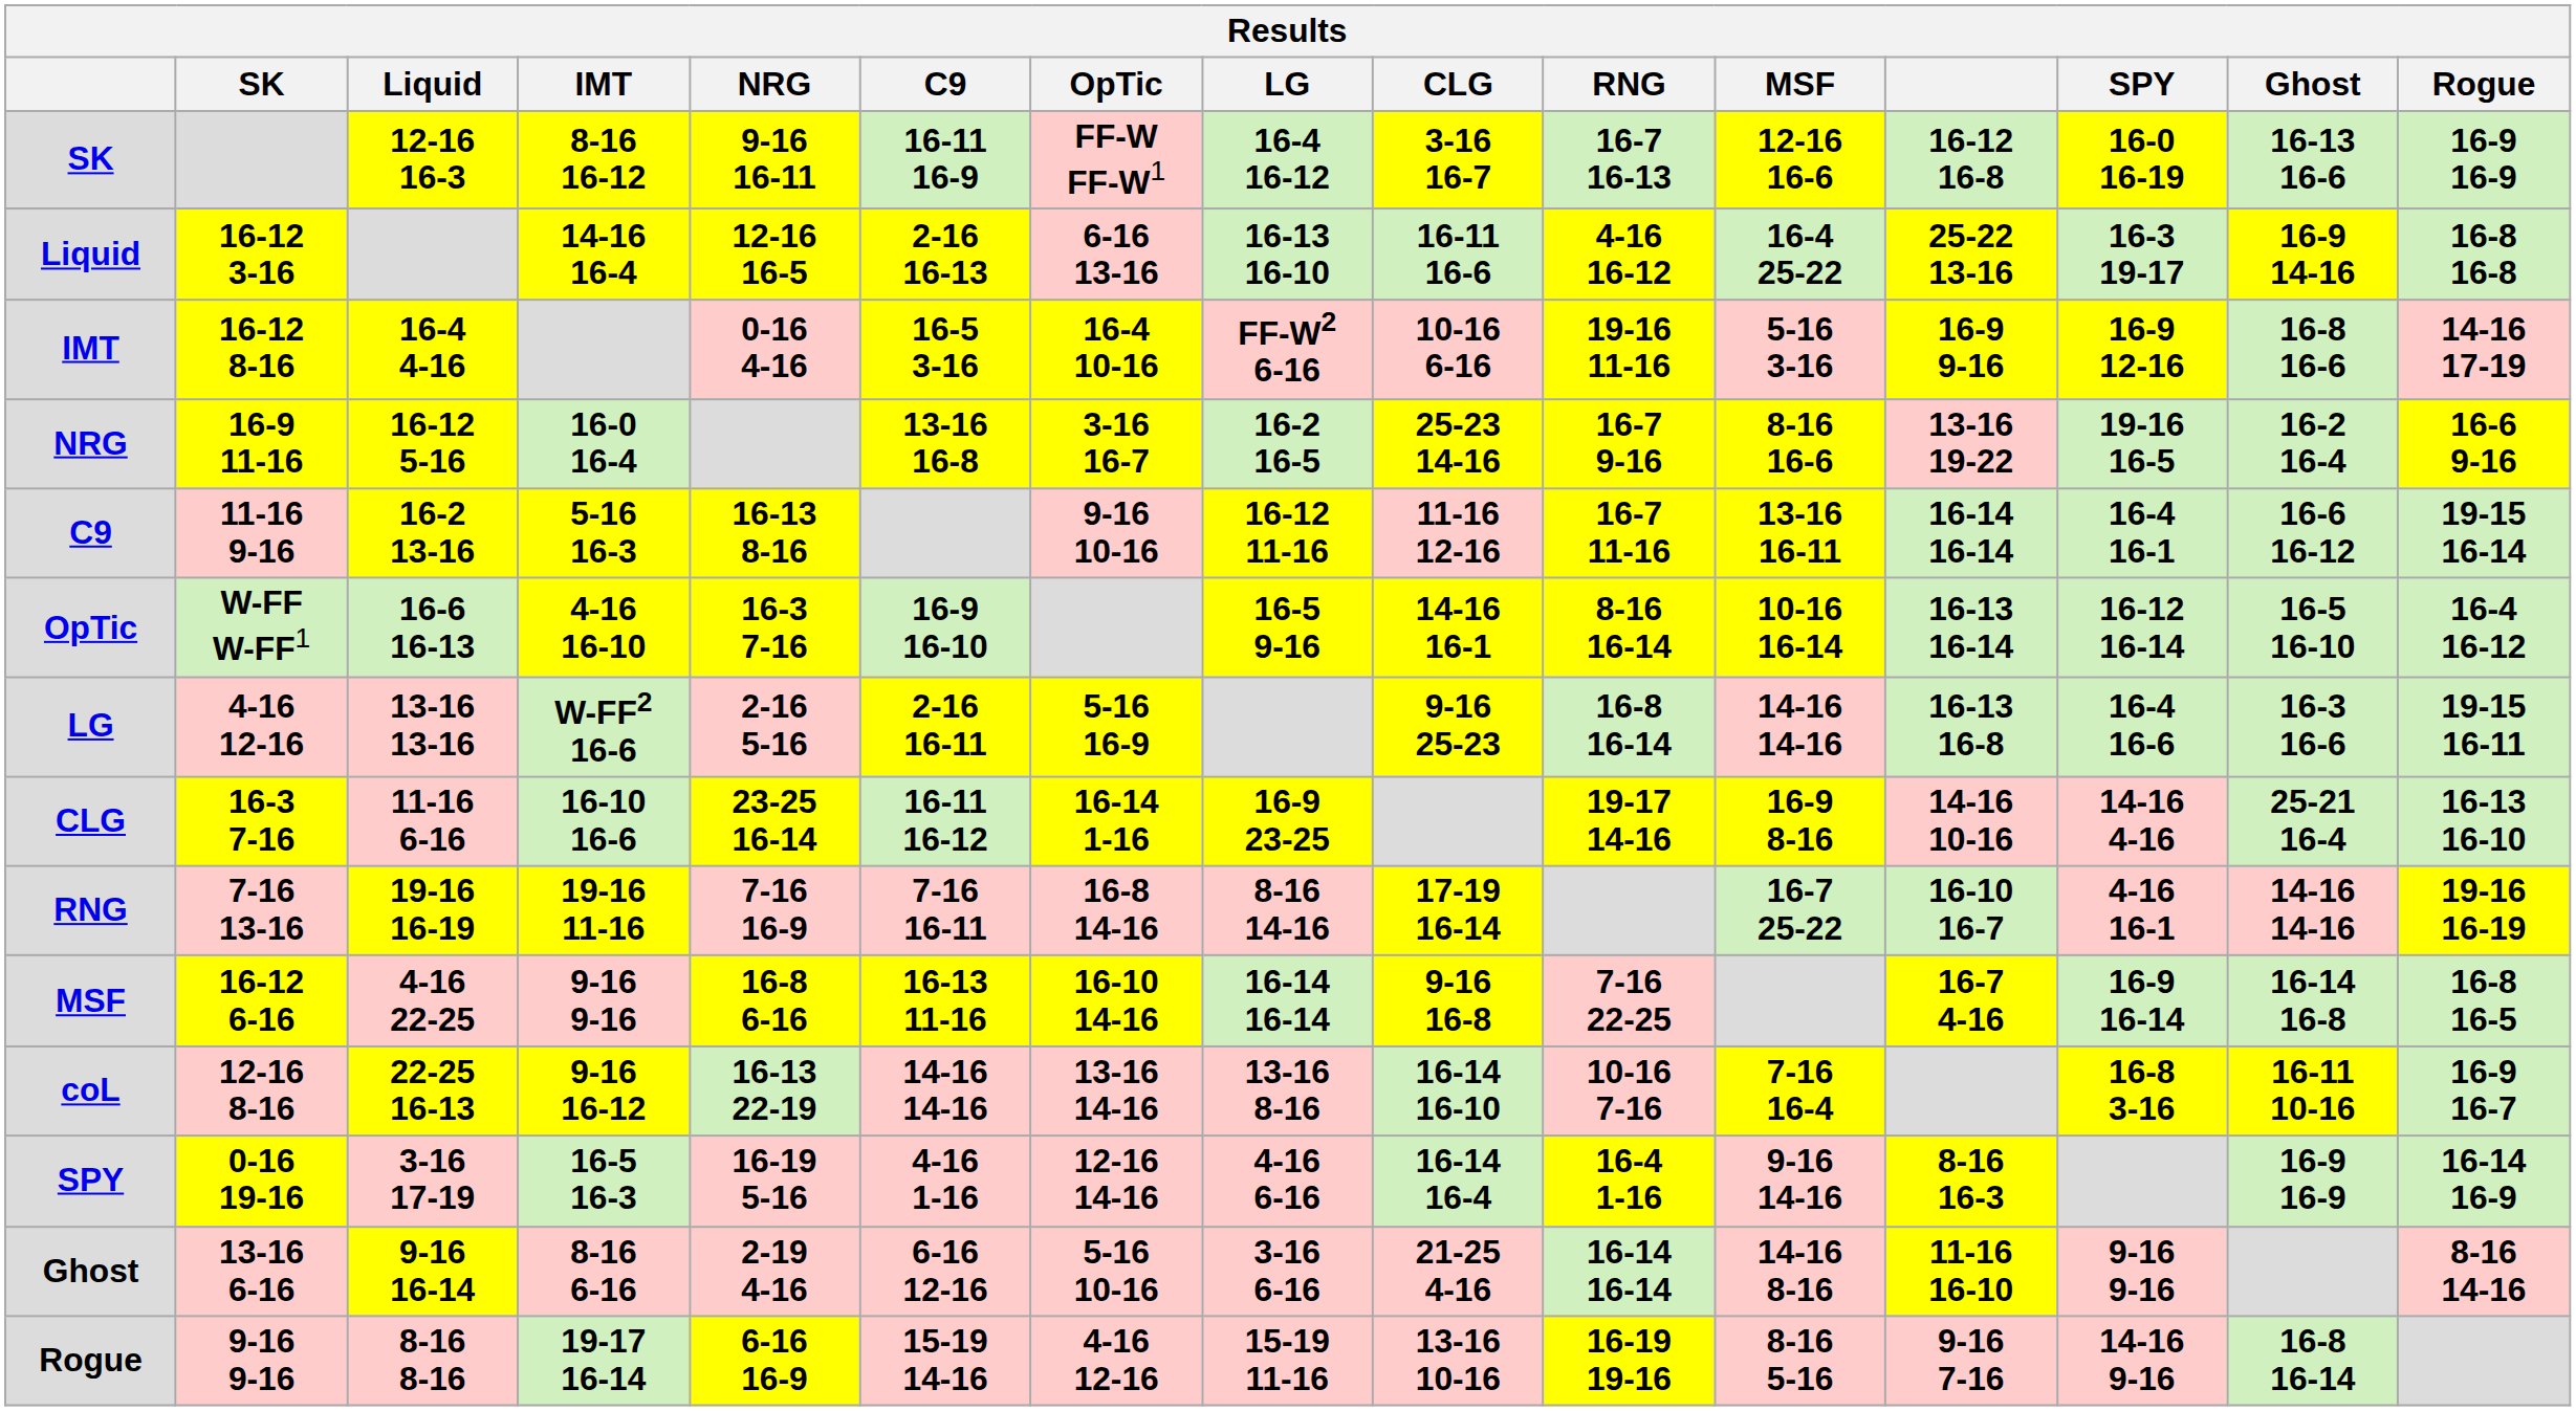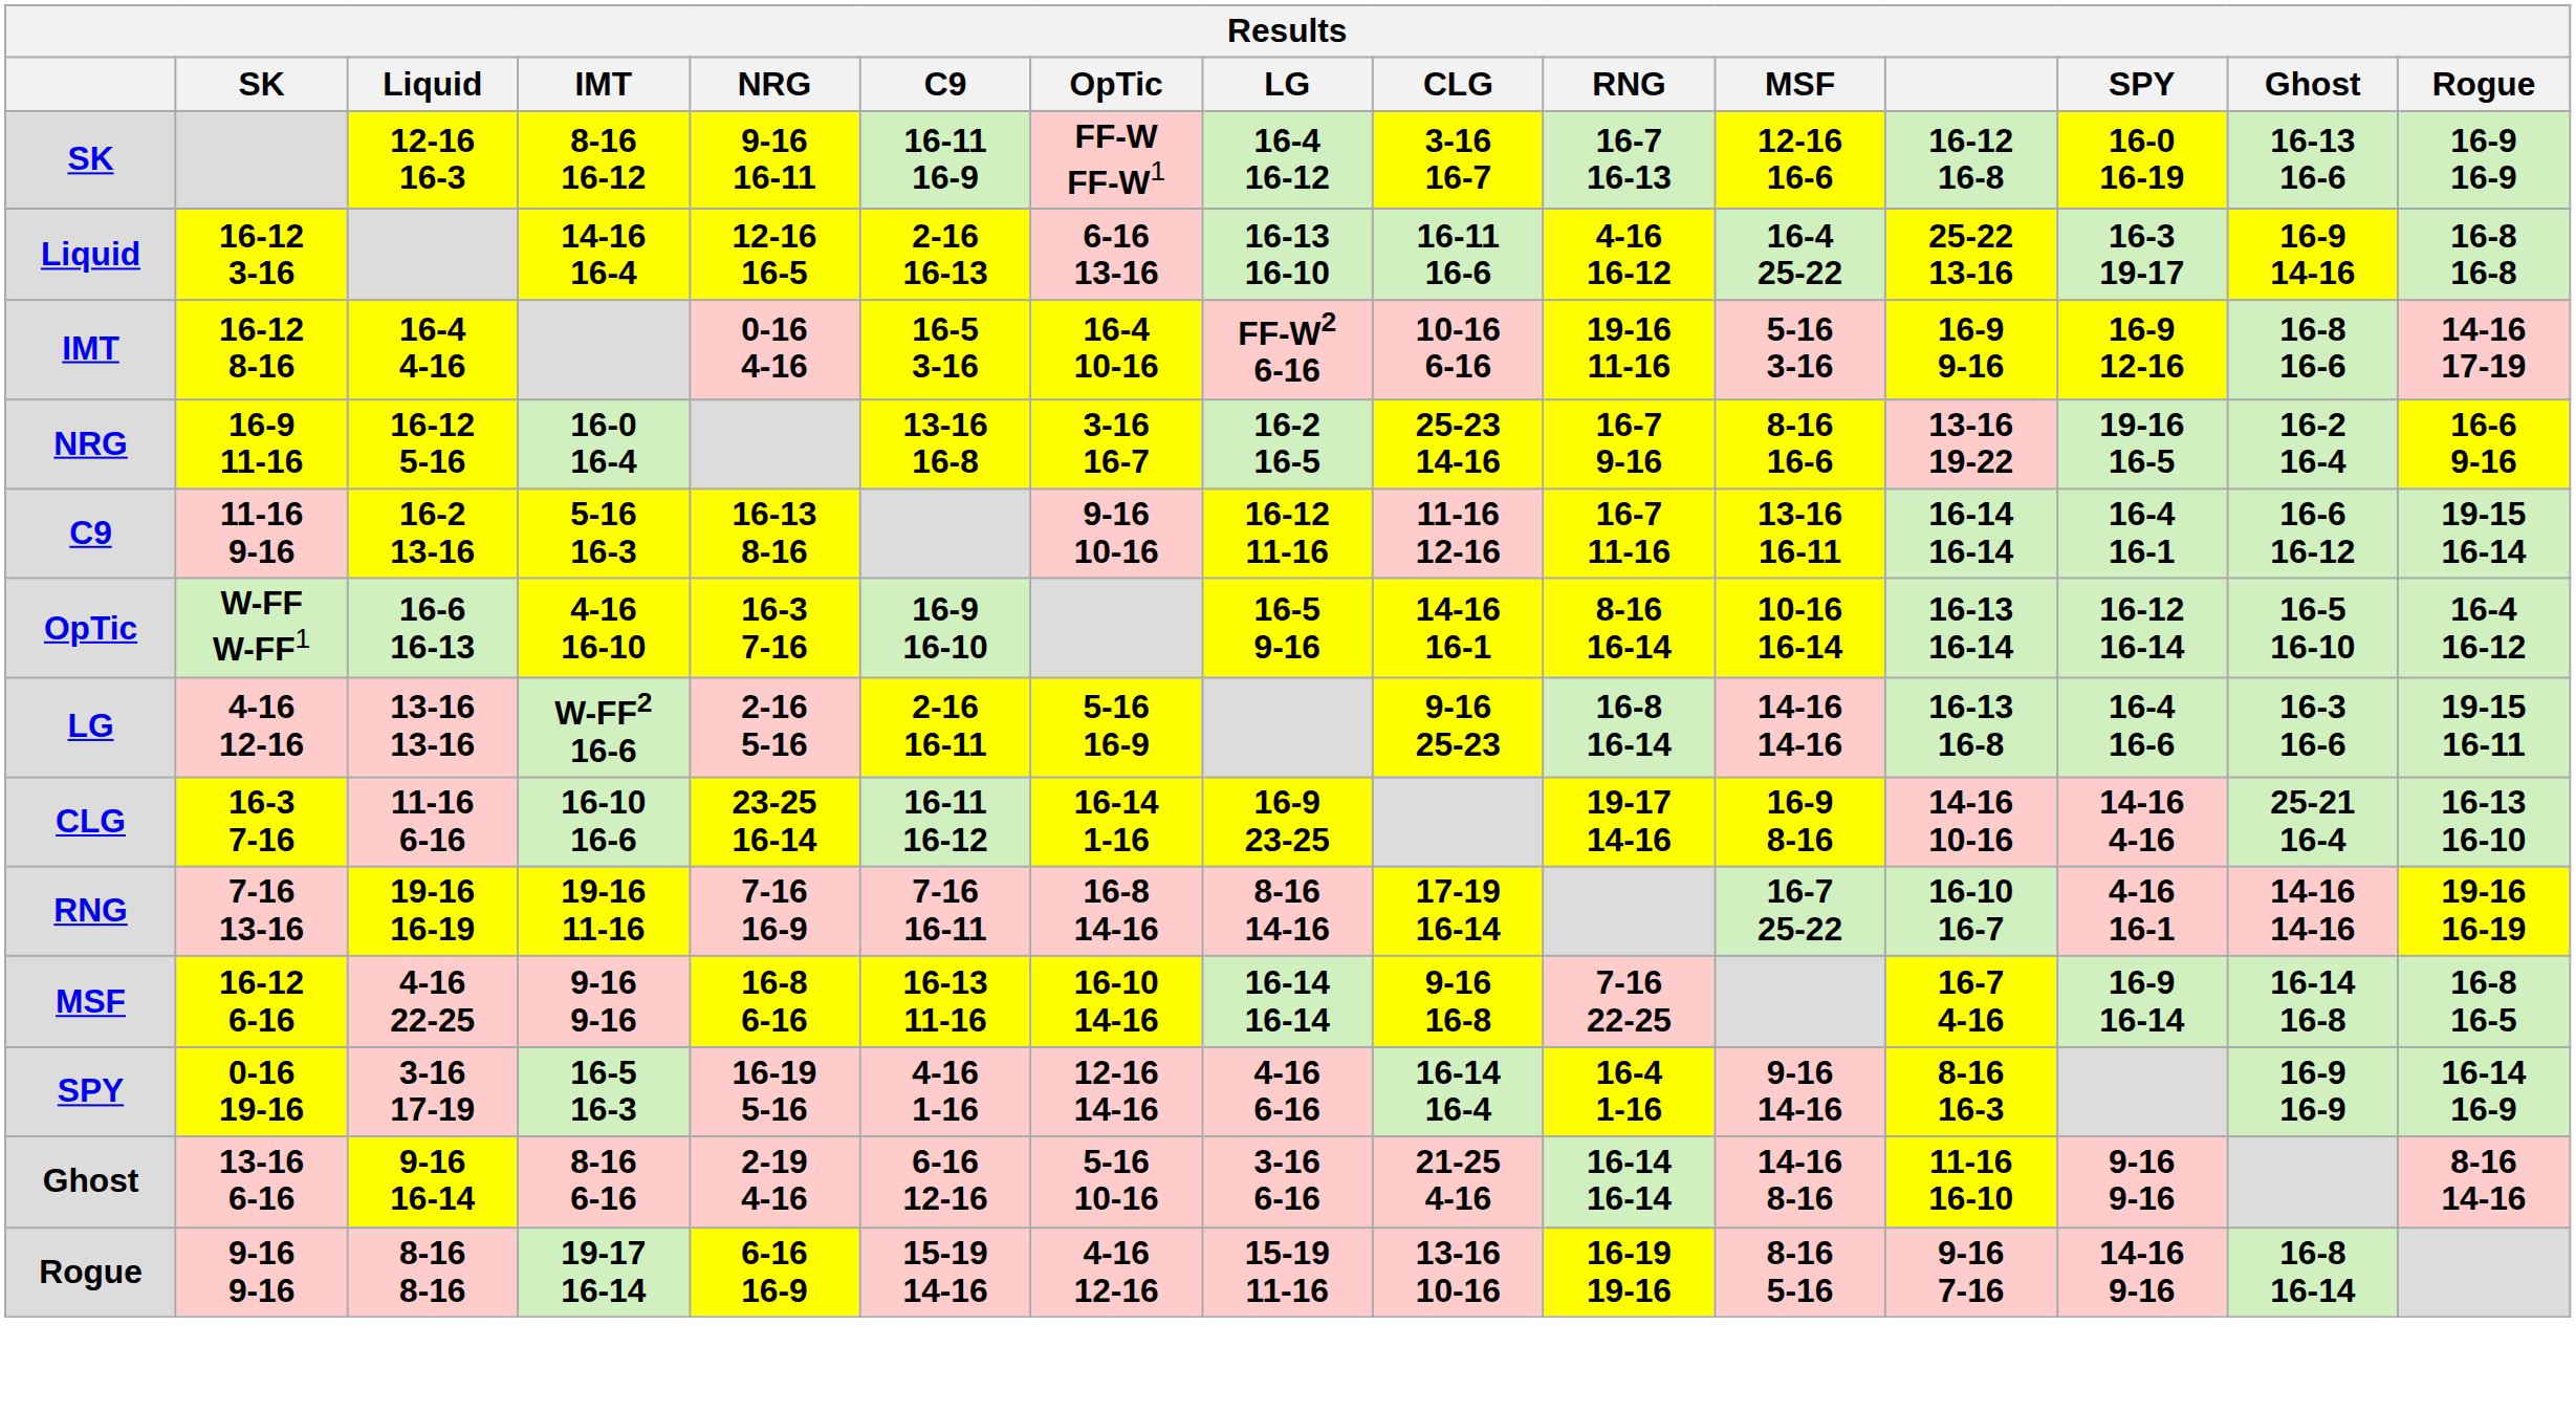- row: coL | 12-16 8-16 | 22-25 16-13 | 9-16 16-12 | 16-13 22-19 | 14-16 14-16 | 13-16 14-16 | 13-16 8-16 | 16-14 16-10 | 10-16 7-16 | 7-16 16-4 | 16-8 3-16 | 16-11 10-16 | 16-9 16-7
